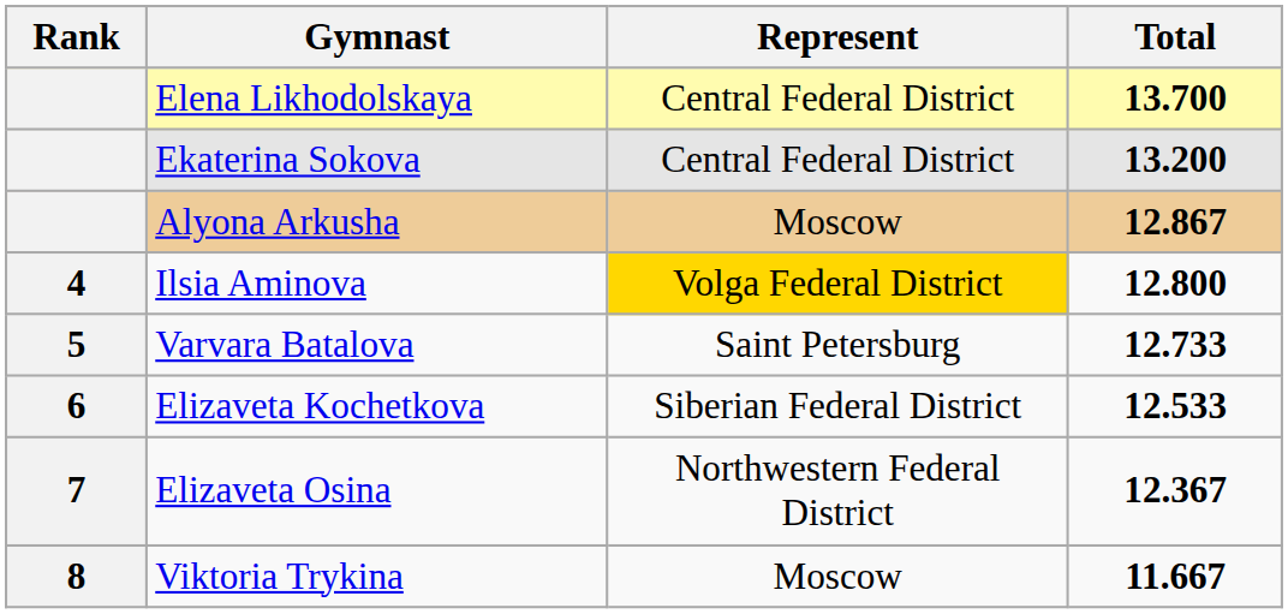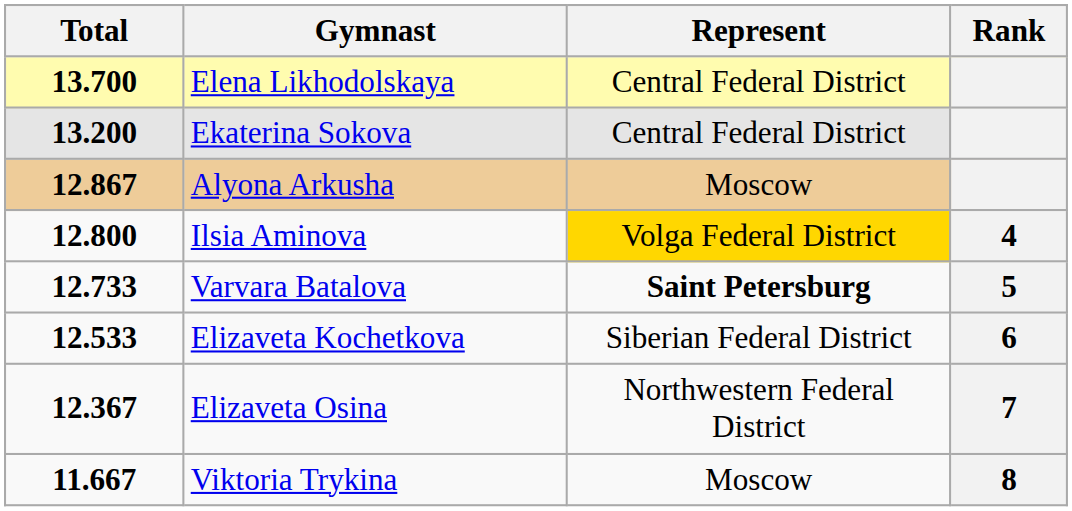columns swapped: Rank <-> Total
Varvara Batalova | Represent: normal -> bold
